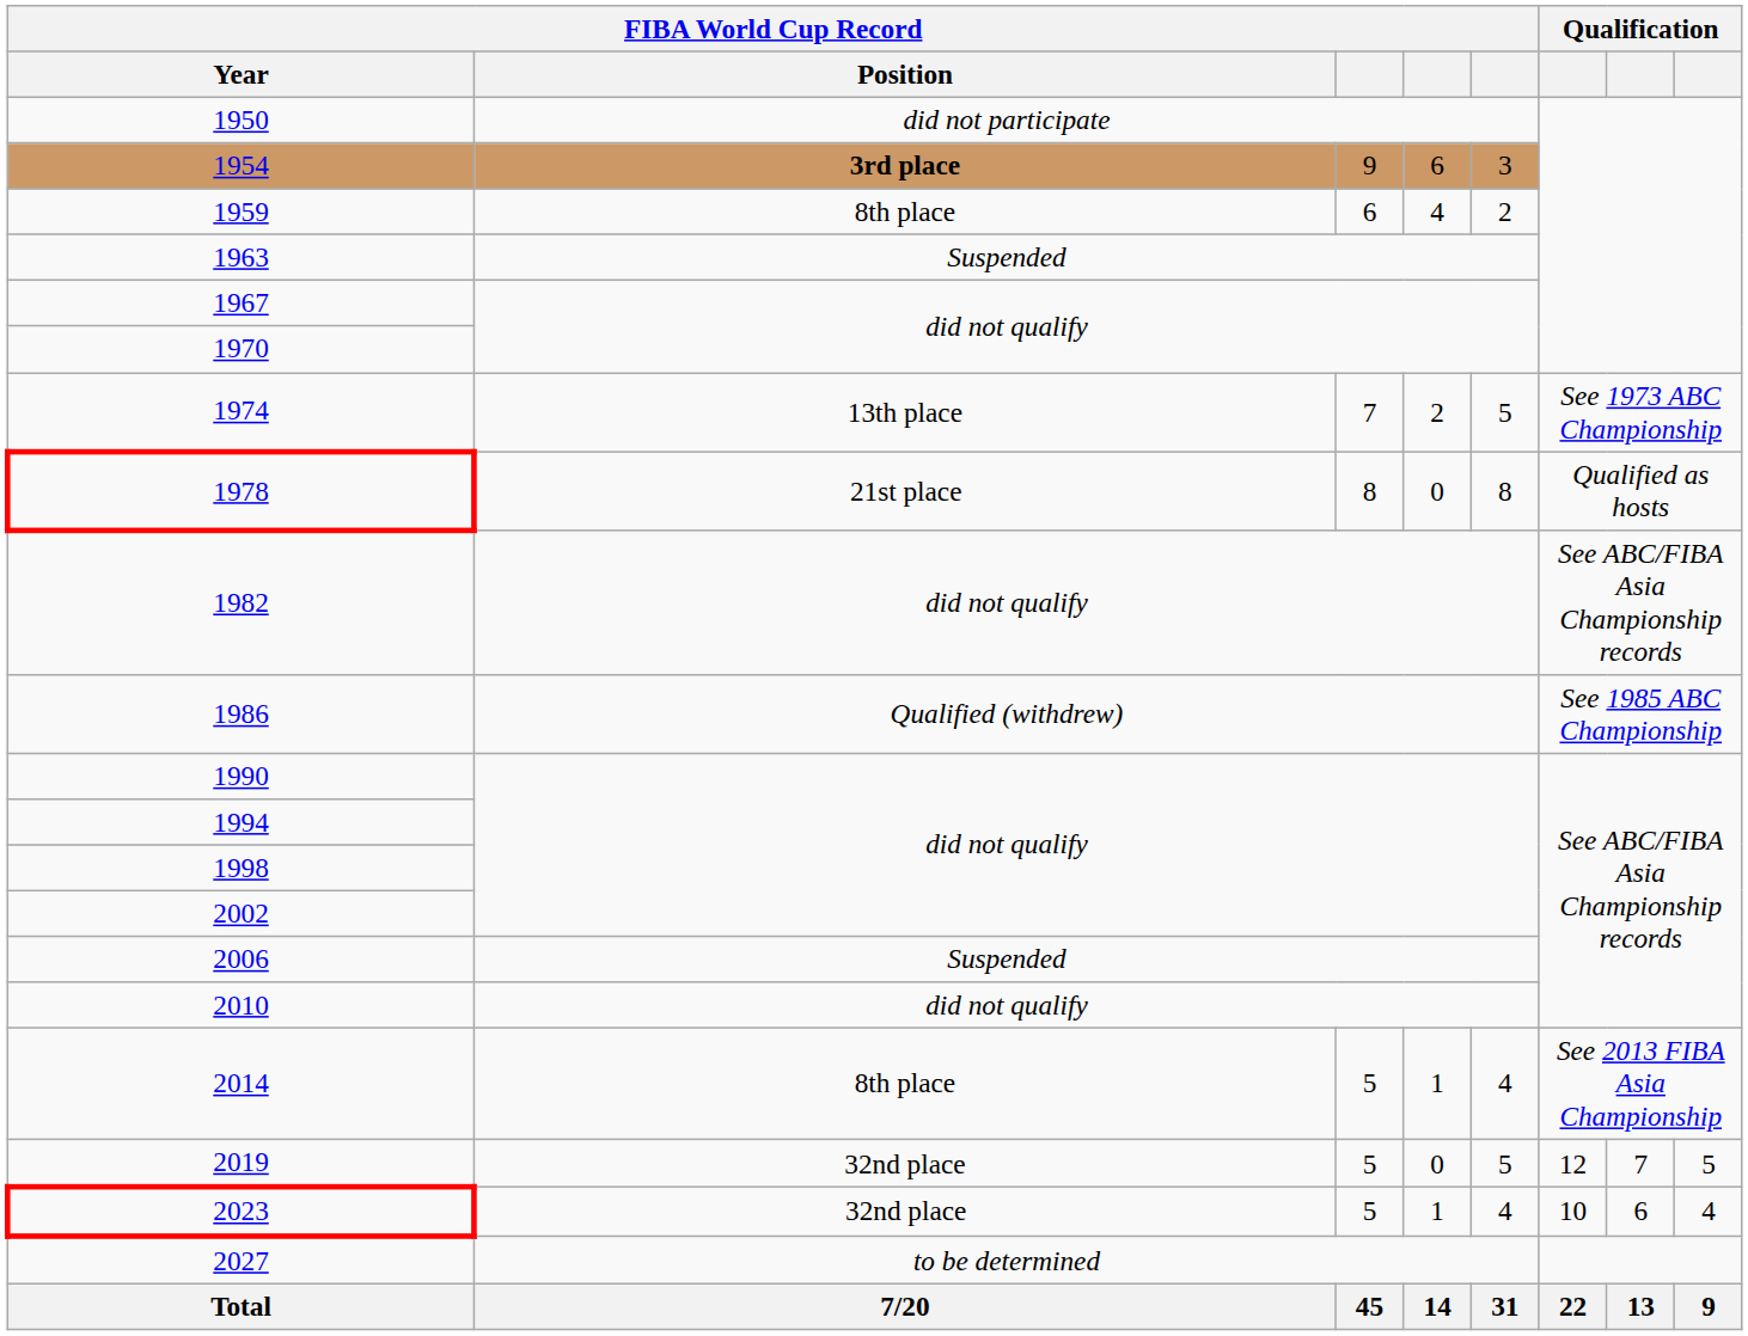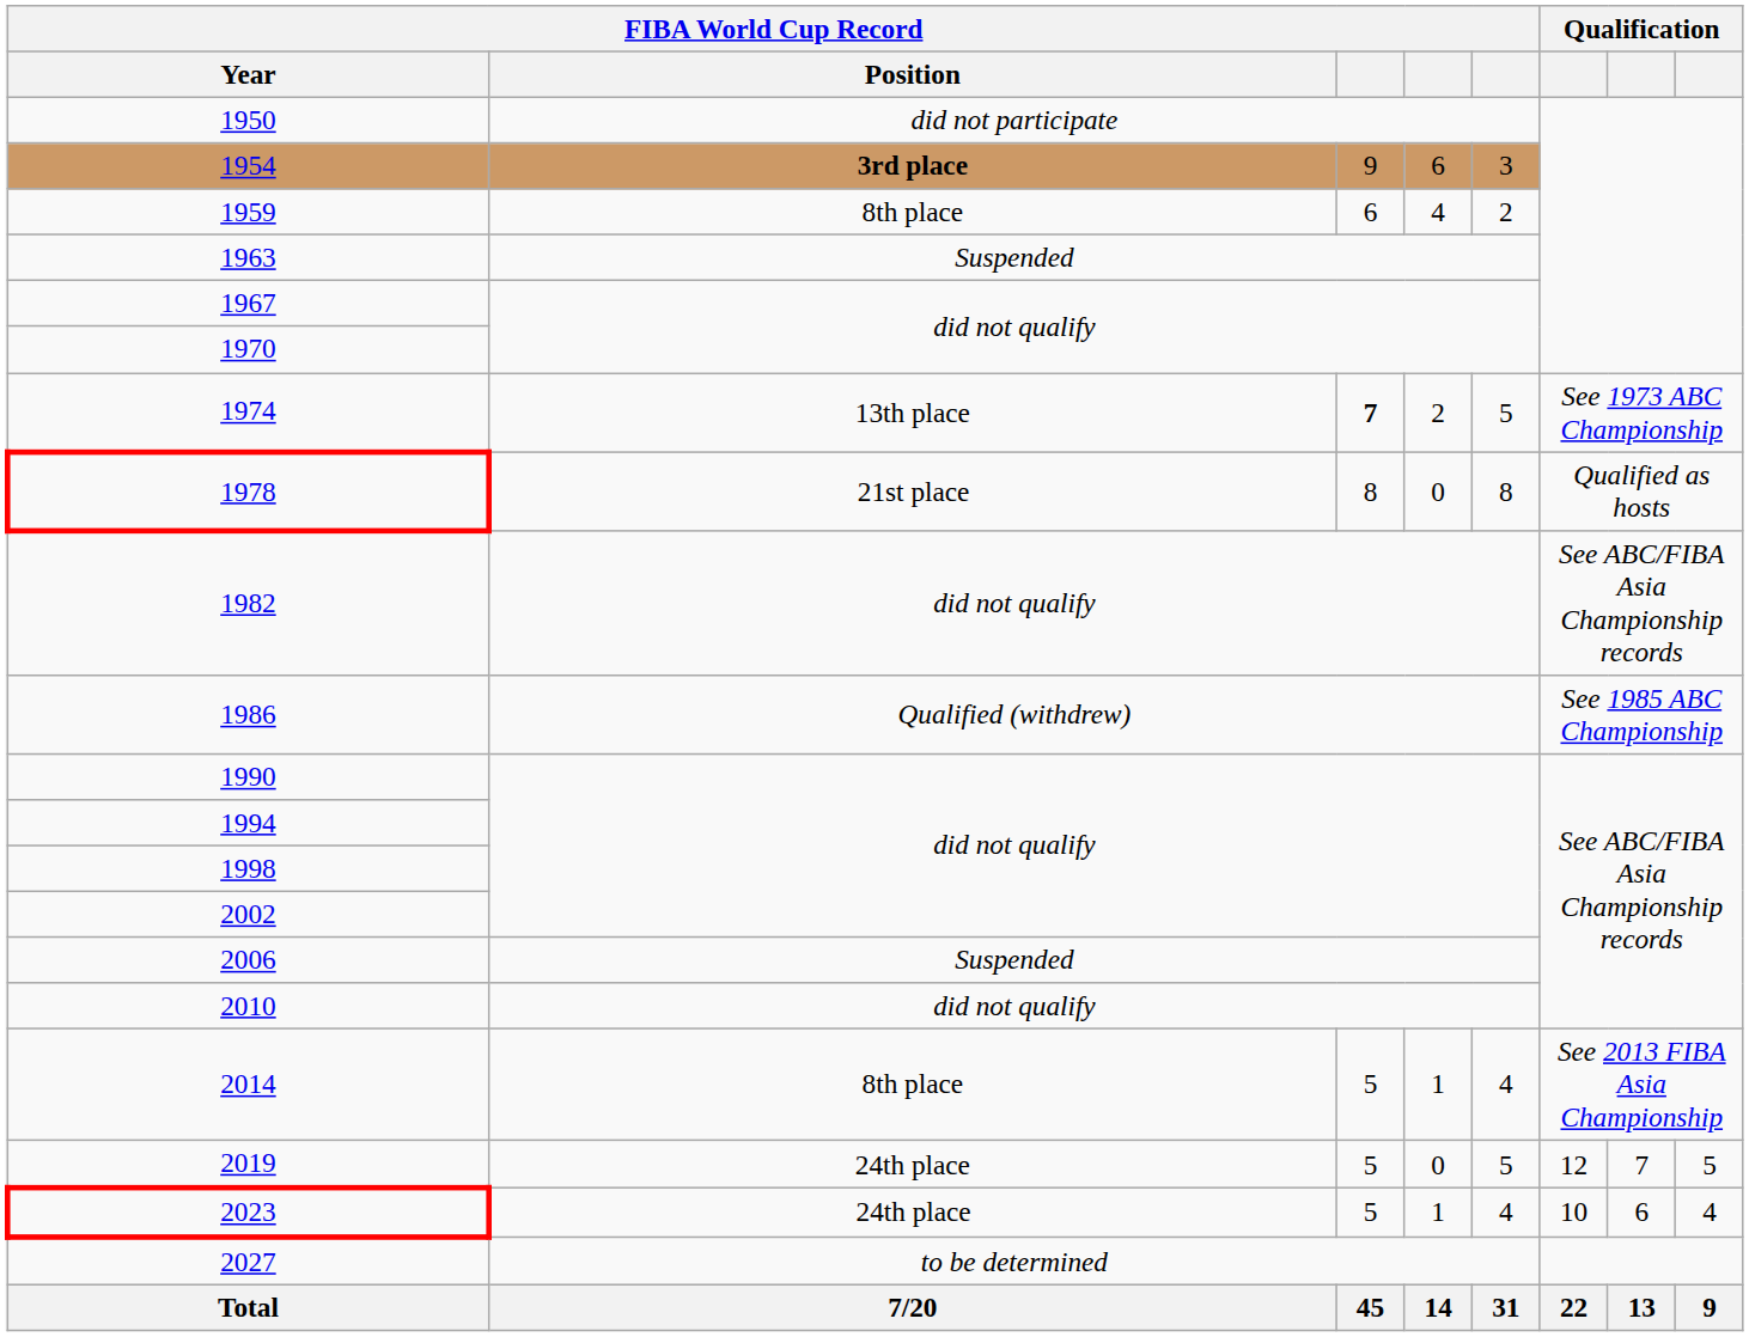1974 | column 3: normal -> bold
2019 | FIBA World Cup Record / Position: 32nd place -> 24th place
2023 | FIBA World Cup Record / Position: 32nd place -> 24th place
